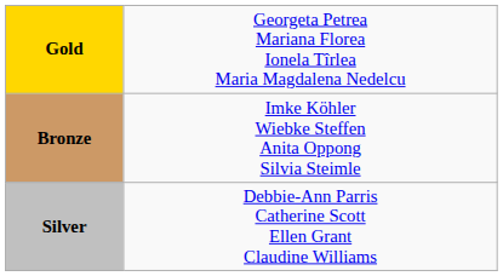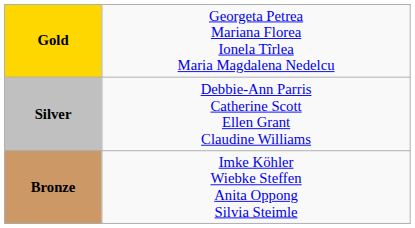rows swapped: Silver <-> Bronze
